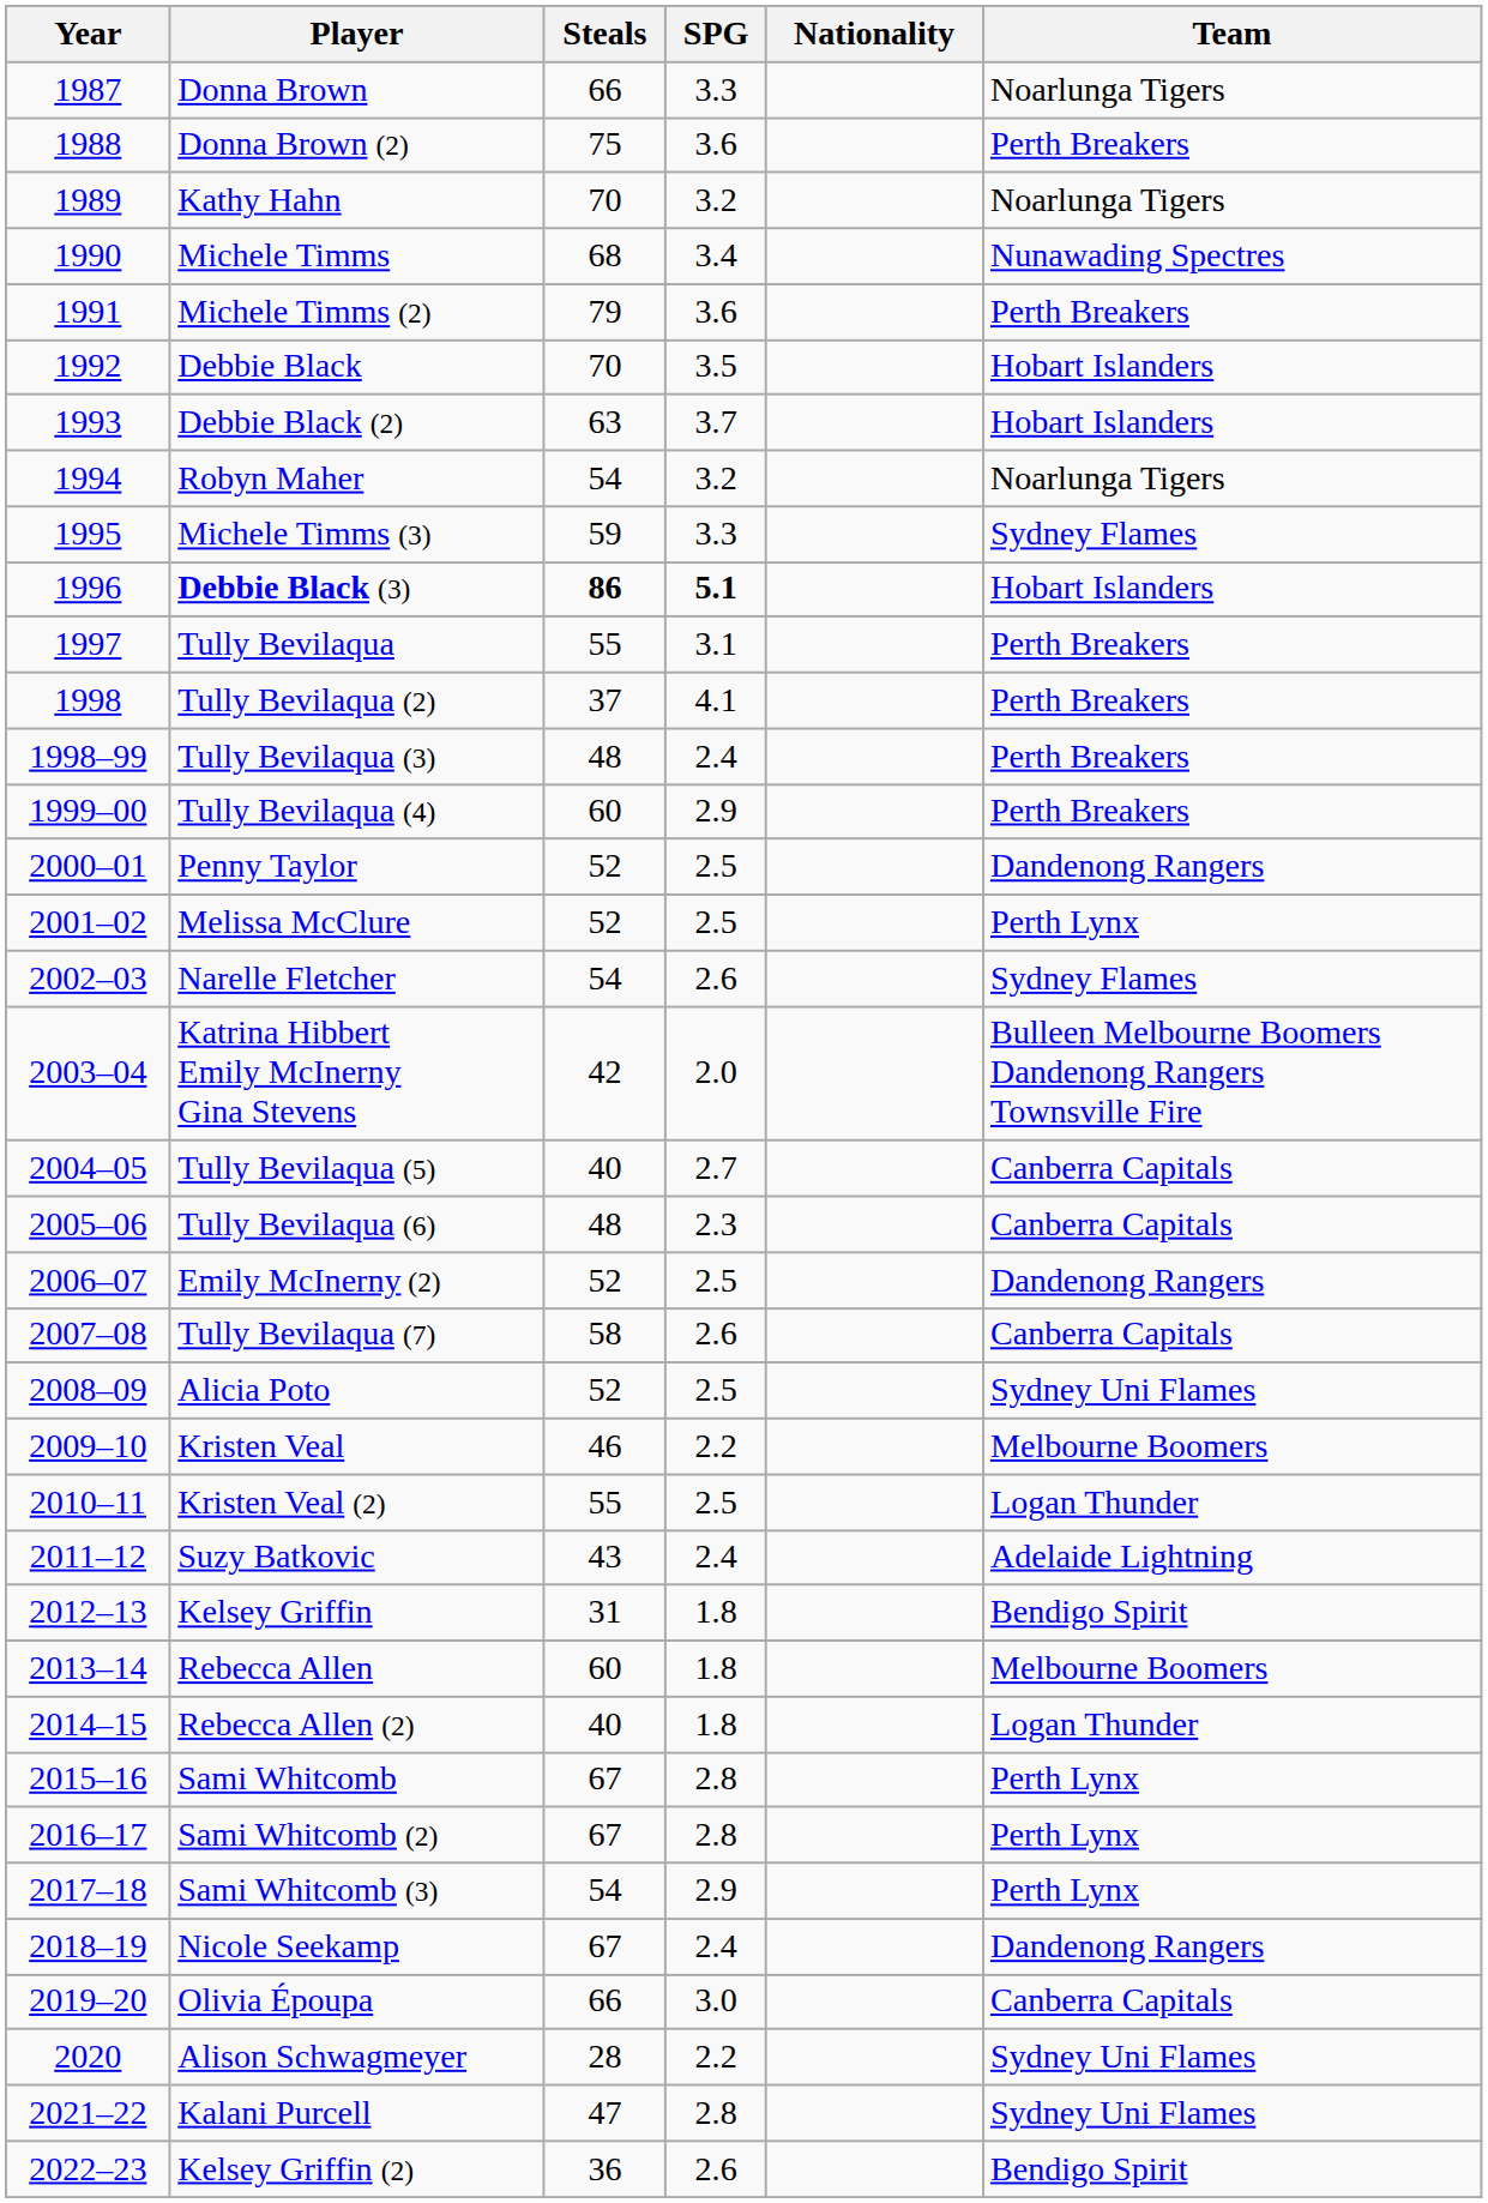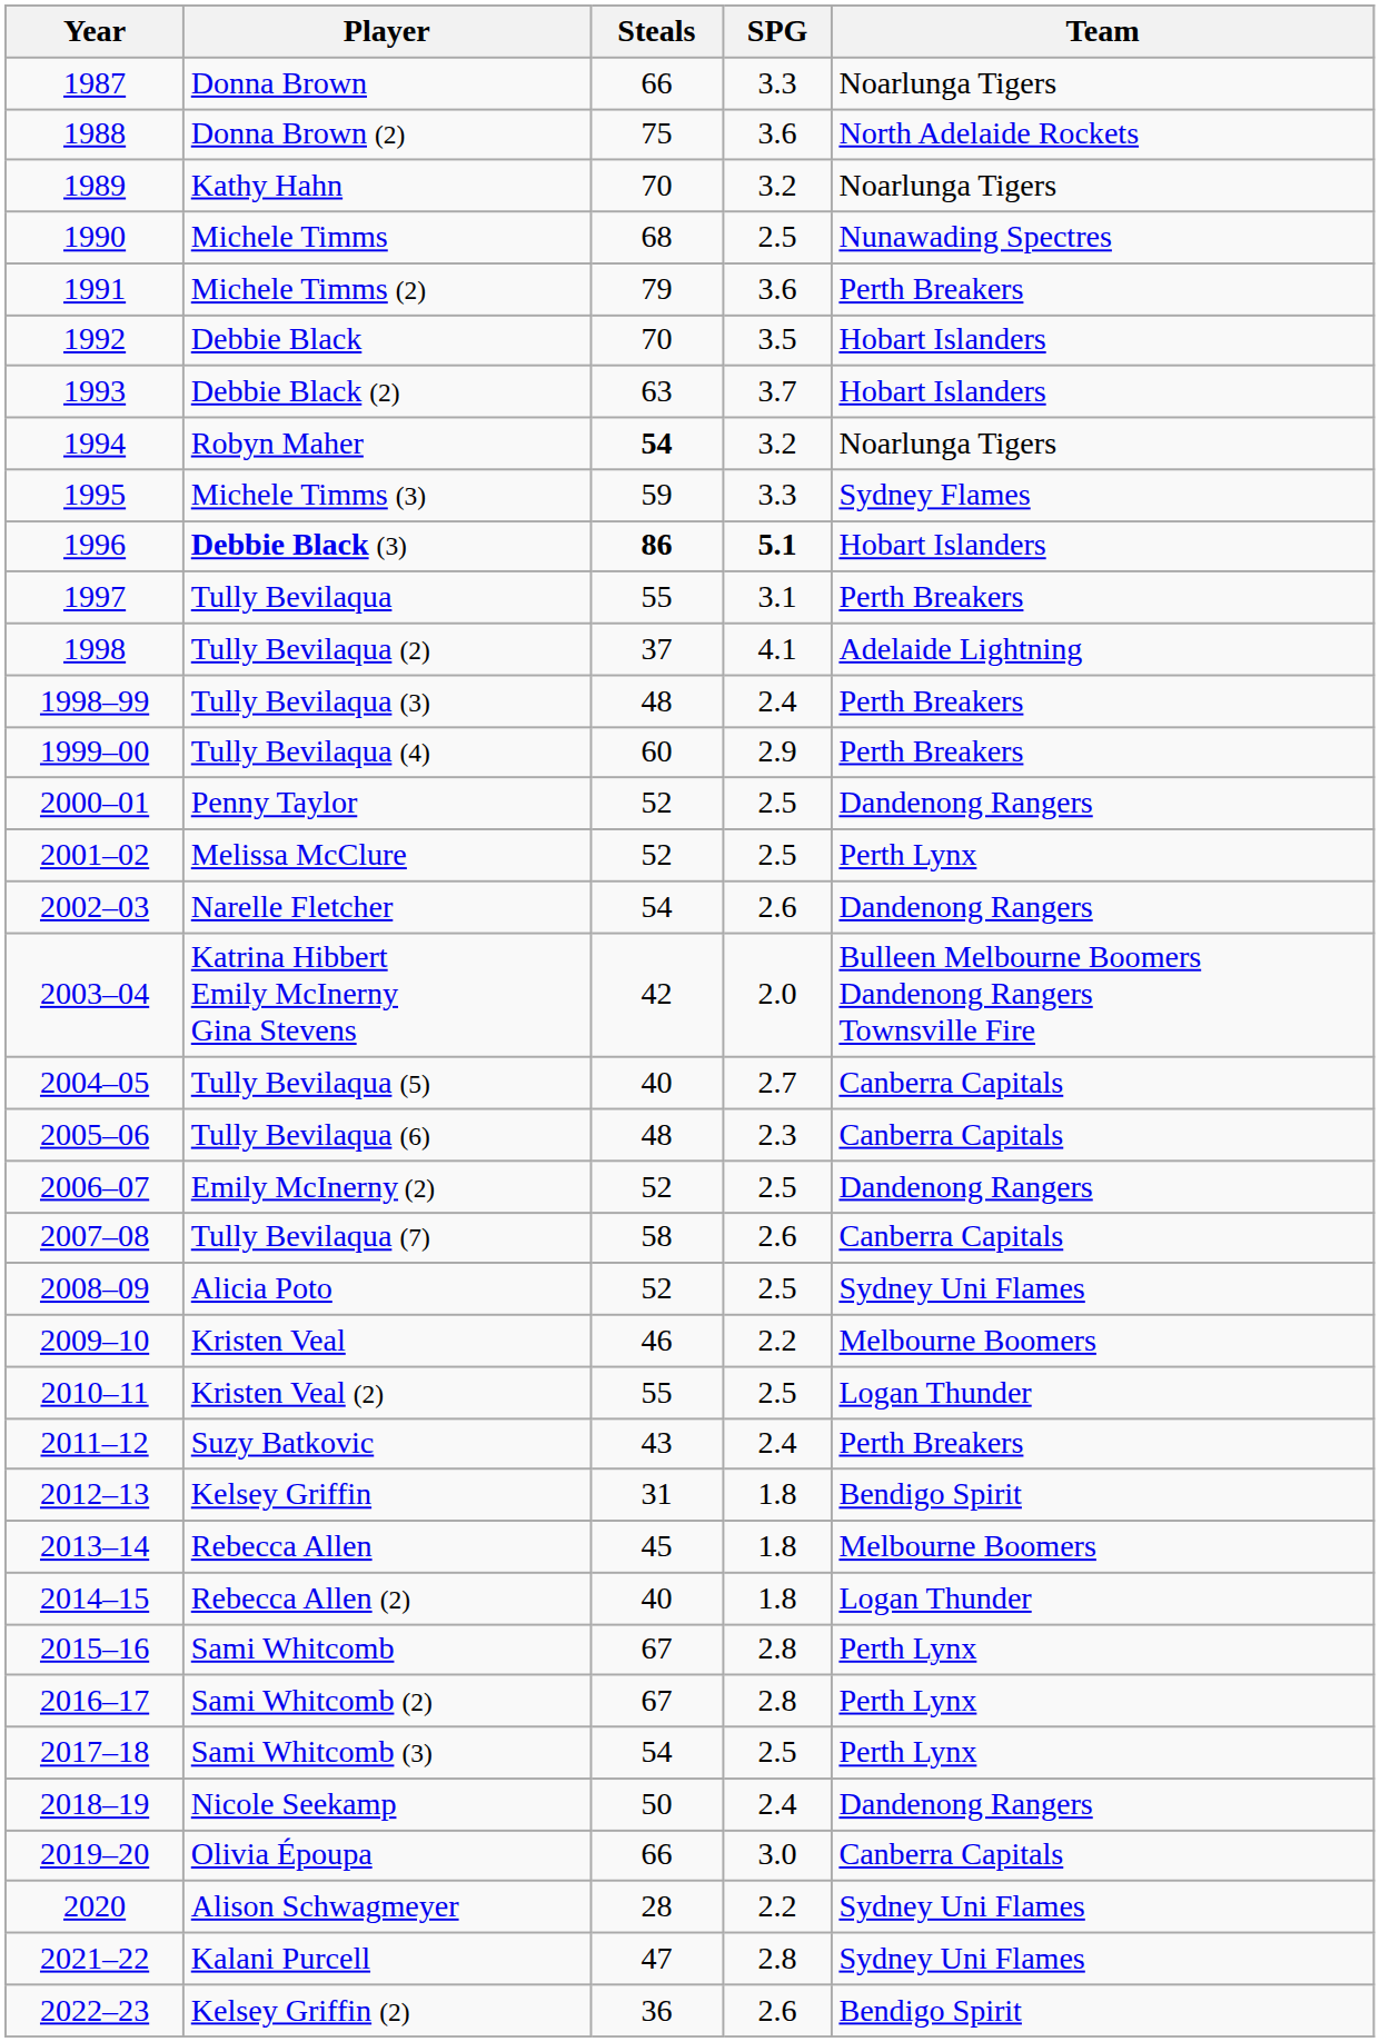- column: Nationality
Donna Brown (2) | Team: Perth Breakers -> North Adelaide Rockets
Michele Timms | SPG: 3.4 -> 2.5
Robyn Maher | Steals: normal -> bold
Tully Bevilaqua (2) | Team: Perth Breakers -> Adelaide Lightning
Narelle Fletcher | Team: Sydney Flames -> Dandenong Rangers
Suzy Batkovic | Team: Adelaide Lightning -> Perth Breakers
Rebecca Allen | Steals: 60 -> 45
Sami Whitcomb (3) | SPG: 2.9 -> 2.5
Nicole Seekamp | Steals: 67 -> 50
